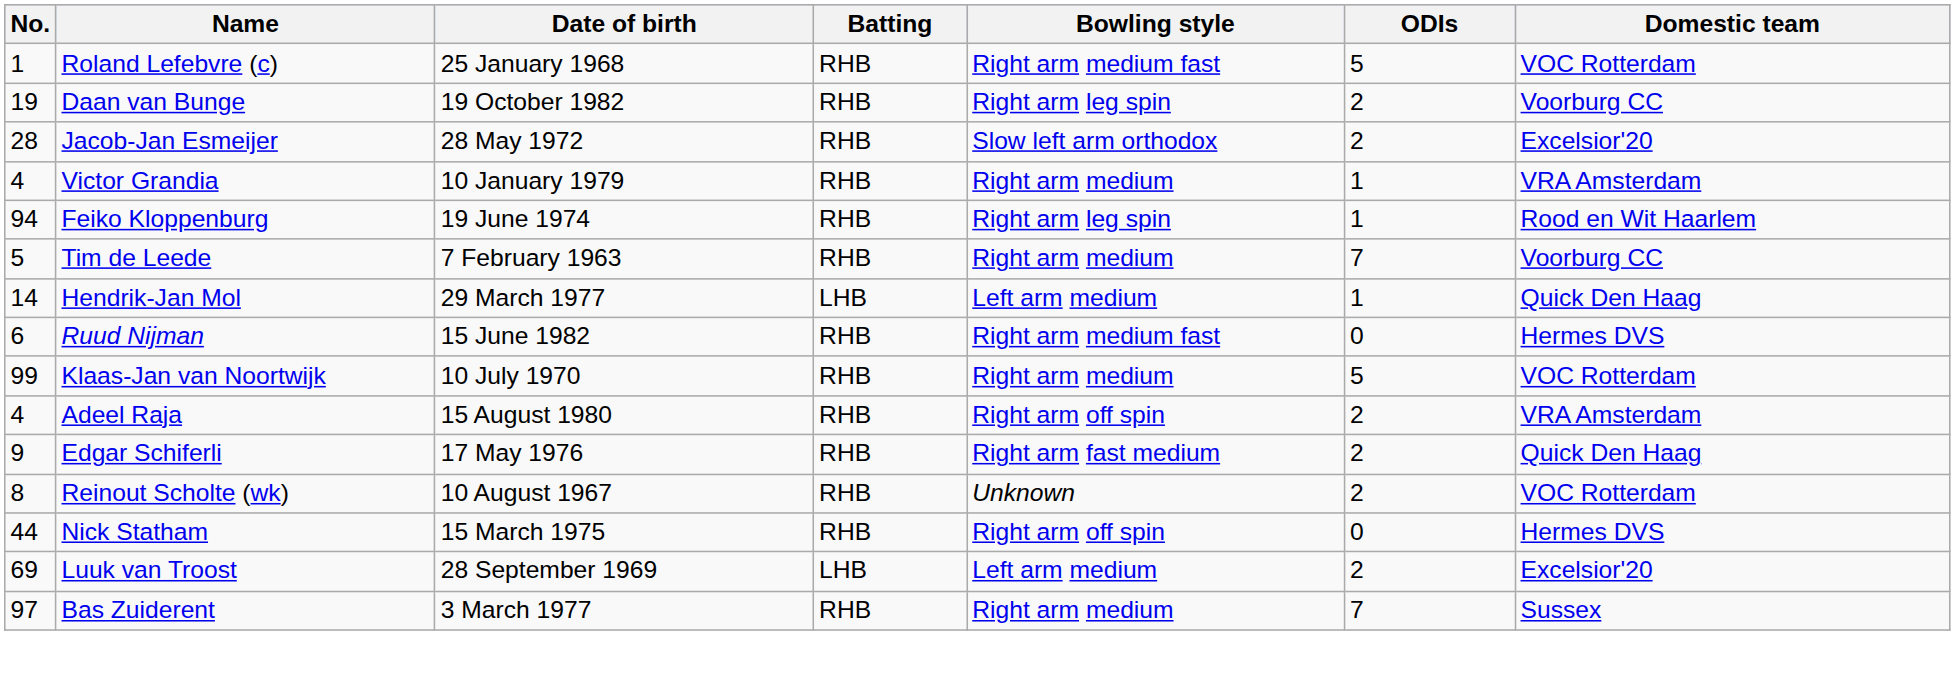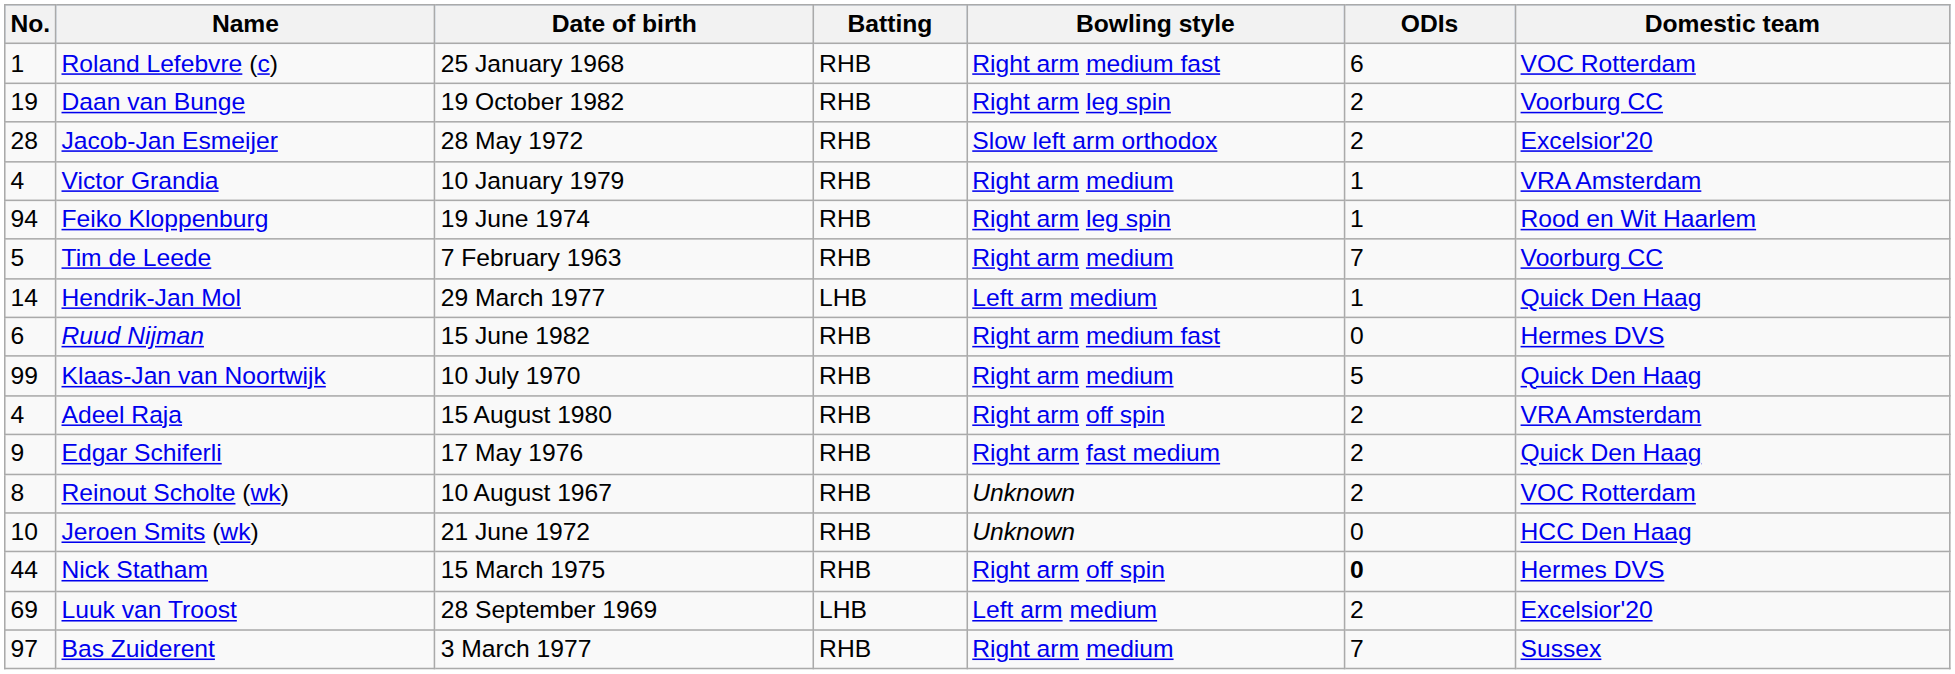Roland Lefebvre (c) | ODIs: 5 -> 6
Klaas-Jan van Noortwijk | Domestic team: VOC Rotterdam -> Quick Den Haag
+ row: 10 | Jeroen Smits (wk) | 21 June 1972 | RHB | Unknown | 0 | HCC Den Haag
Nick Statham | ODIs: normal -> bold
